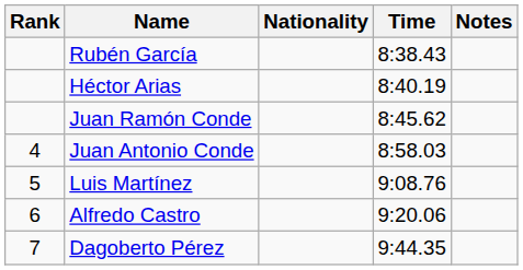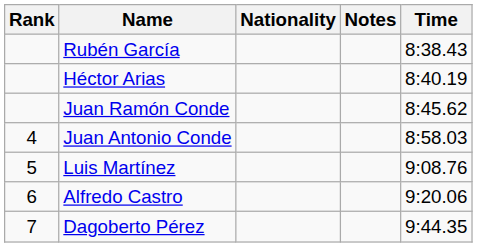columns swapped: Time <-> Notes
